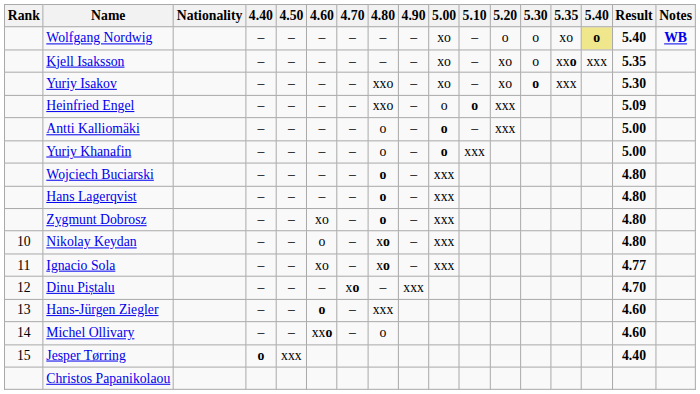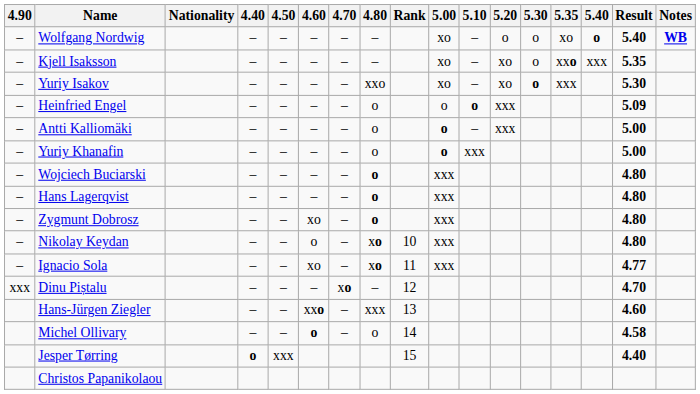columns swapped: Rank <-> 4.90
Wolfgang Nordwig | 5.40: khaki background -> no background
Heinfried Engel | 4.80: xxo -> o
Hans-Jürgen Ziegler | 4.60: o -> xxo
Michel Ollivary | 4.60: xxo -> o
Michel Ollivary | Result: 4.60 -> 4.58
